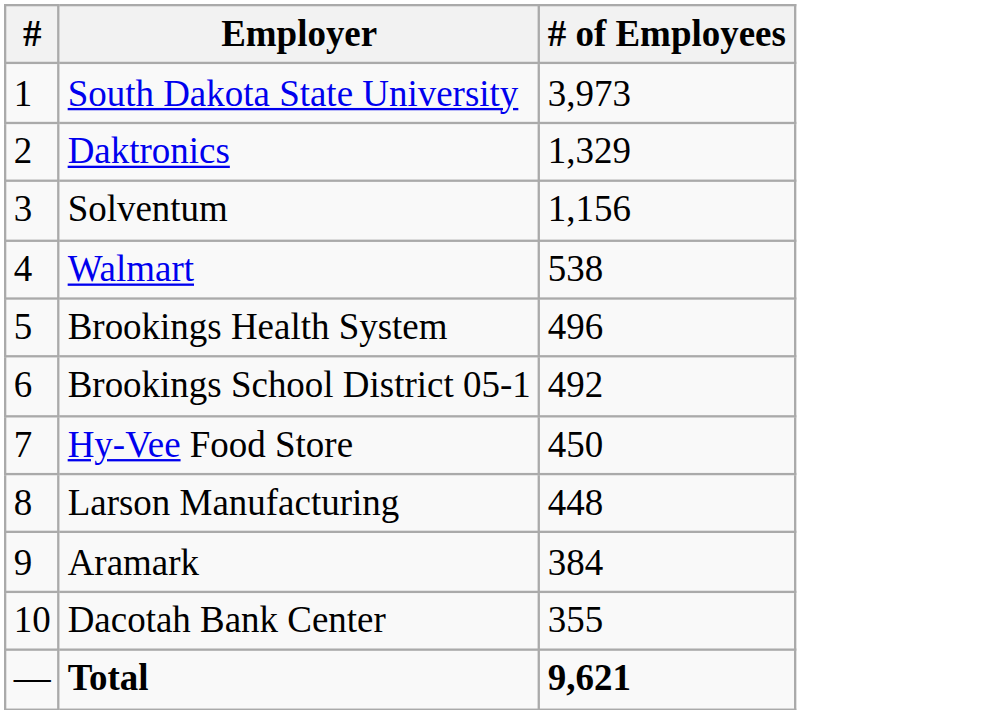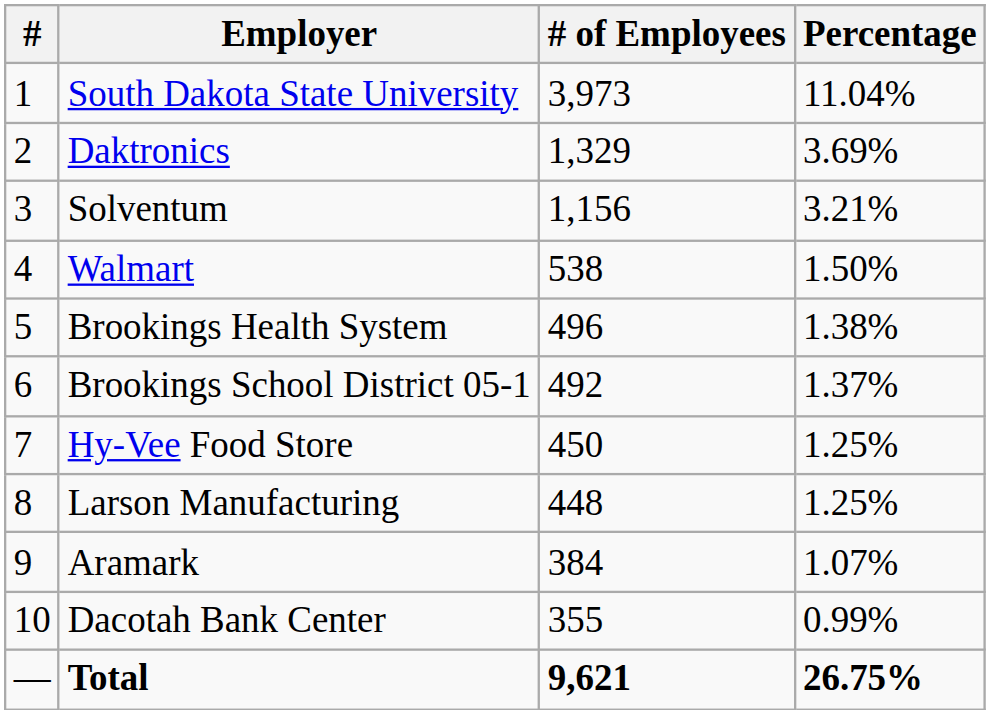+ column: Percentage | 11.04% | 3.69% | 3.21% | 1.50% | 1.38% | 1.37% | 1.25% | 1.25% | 1.07% | 0.99% | 26.75%
